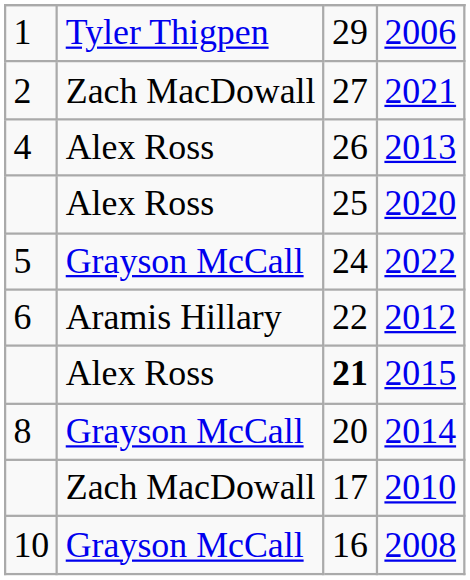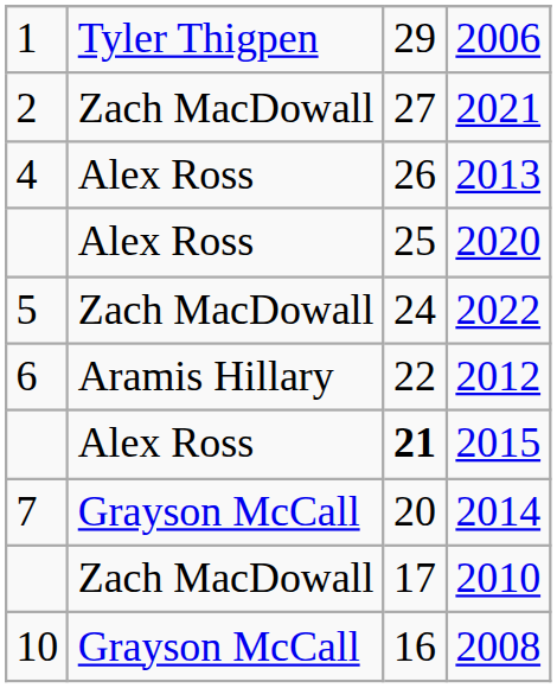2022 | column 2: Grayson McCall -> Zach MacDowall
2014 | column 1: 8 -> 7
